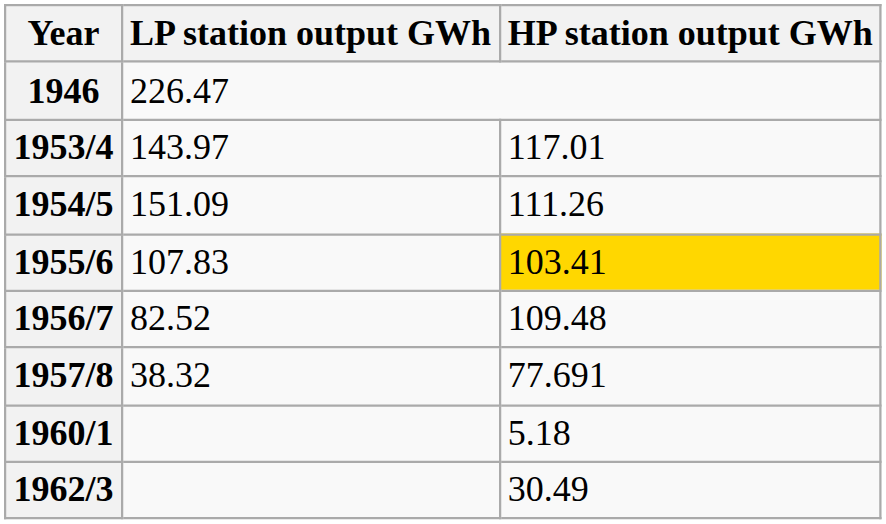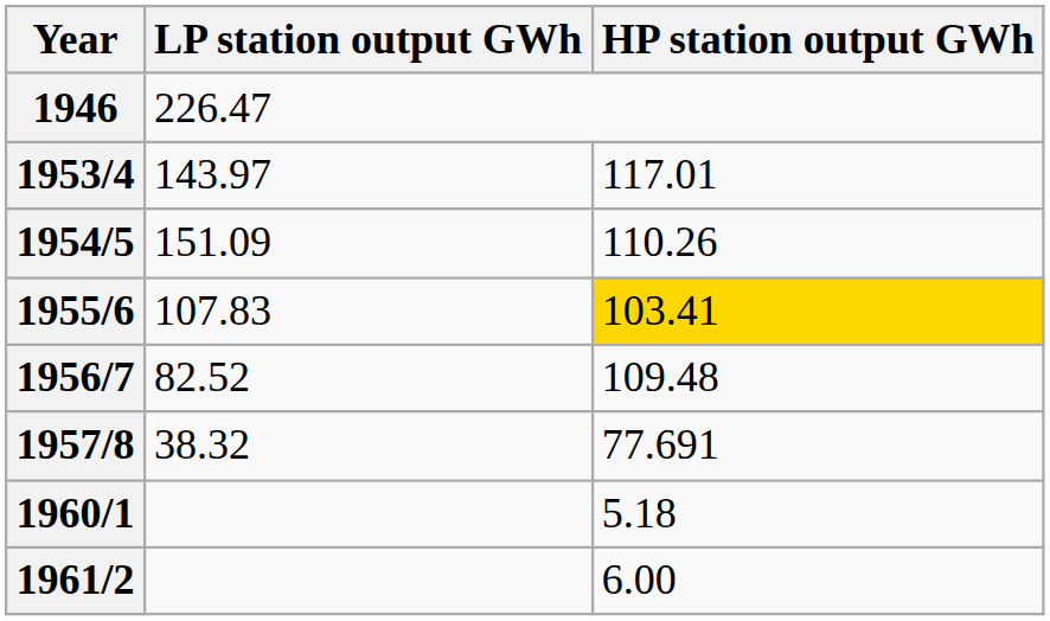1954/5 | HP station output GWh: 111.26 -> 110.26
+ row: 1961/2 | 6.00
- row: 1962/3 | 30.49
